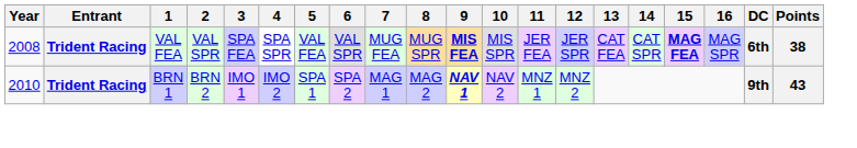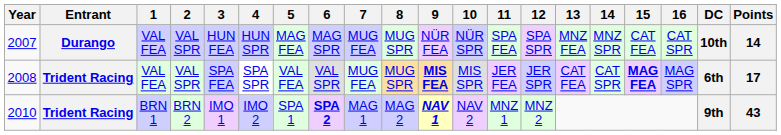+ row: 2007 | Durango | VAL FEA | VAL SPR | HUN FEA | HUN SPR | MAG FEA | MAG SPR | MUG FEA | MUG SPR | NÜR FEA | NÜR SPR | SPA FEA | SPA SPR | MNZ FEA | MNZ SPR | CAT FEA | CAT SPR | 10th | 14
2008 | Points: 38 -> 17
2010 | 6: normal -> bold
